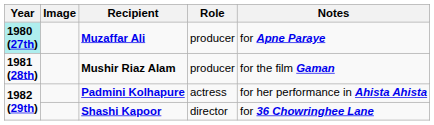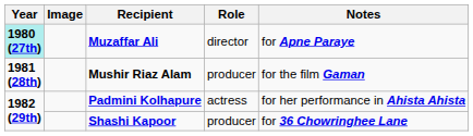Muzaffar Ali | Role: producer -> director
Shashi Kapoor | Role: director -> producer
